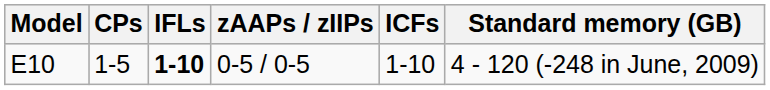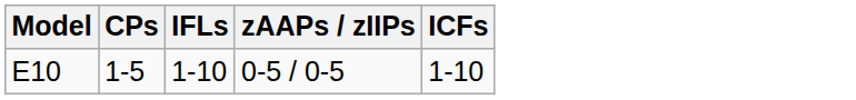- column: Standard memory (GB) | 4 - 120 (-248 in June, 2009)
E10 | IFLs: bold -> normal
